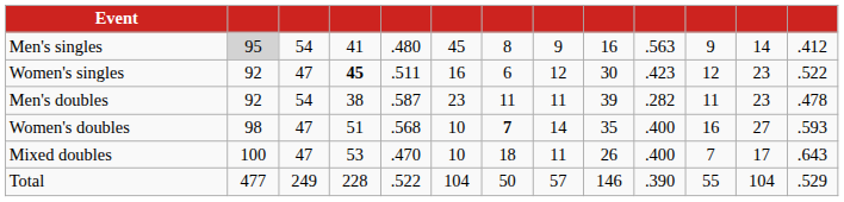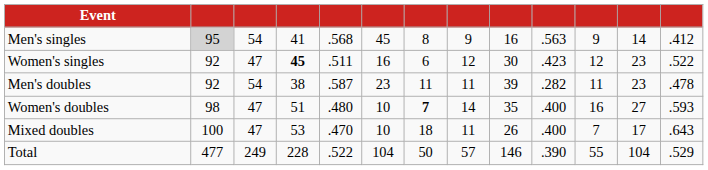Men's singles | column 5: .480 -> .568
Women's doubles | column 5: .568 -> .480
